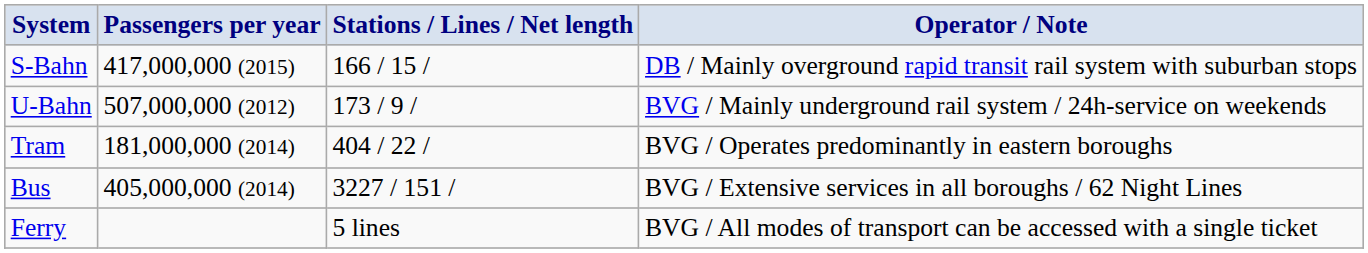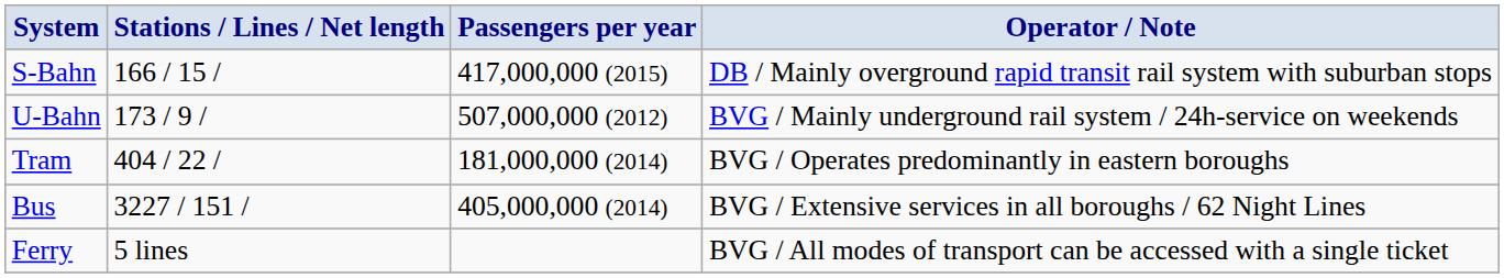columns swapped: Stations / Lines / Net length <-> Passengers per year
